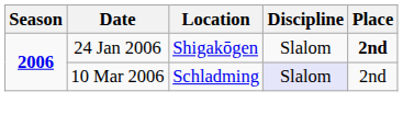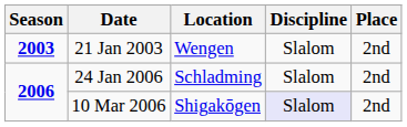+ row: 2003 | 21 Jan 2003 | Wengen | Slalom | 2nd
24 Jan 2006 | Location: Shigakōgen -> Schladming
24 Jan 2006 | Place: bold -> normal
10 Mar 2006 | Location: Schladming -> Shigakōgen
